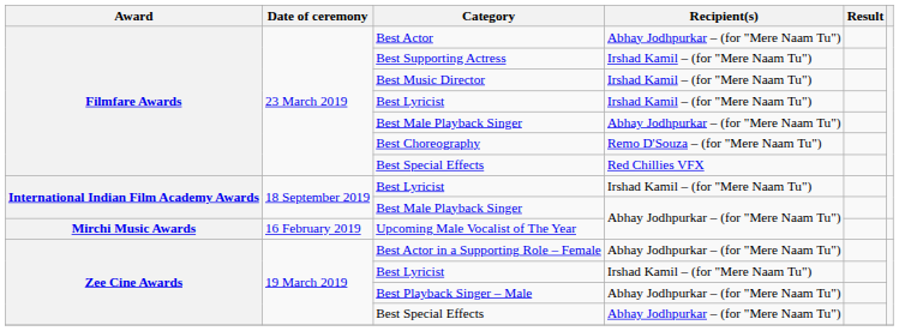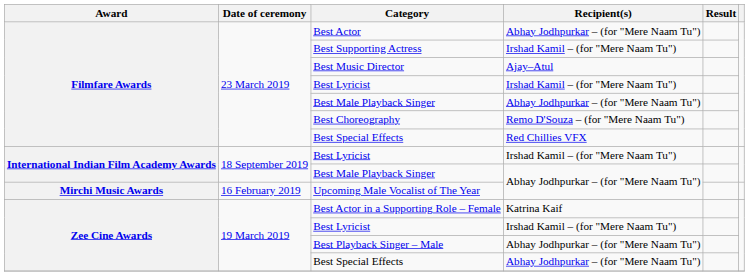Best Music Director | Recipient(s): Irshad Kamil – (for "Mere Naam Tu") -> Ajay–Atul
Best Actor in a Supporting Role – Female | Recipient(s): Abhay Jodhpurkar – (for "Mere Naam Tu") -> Katrina Kaif
